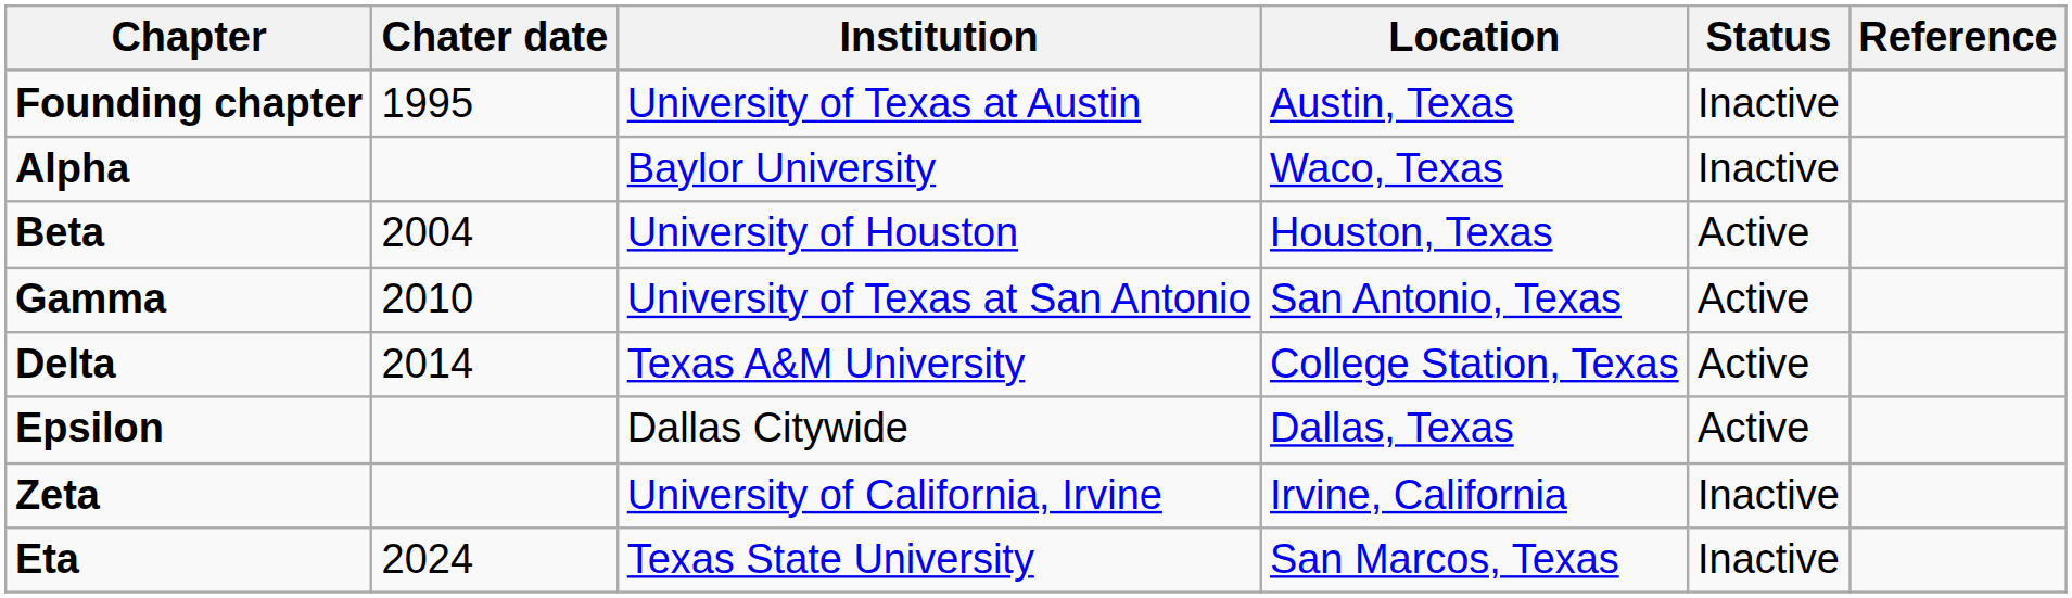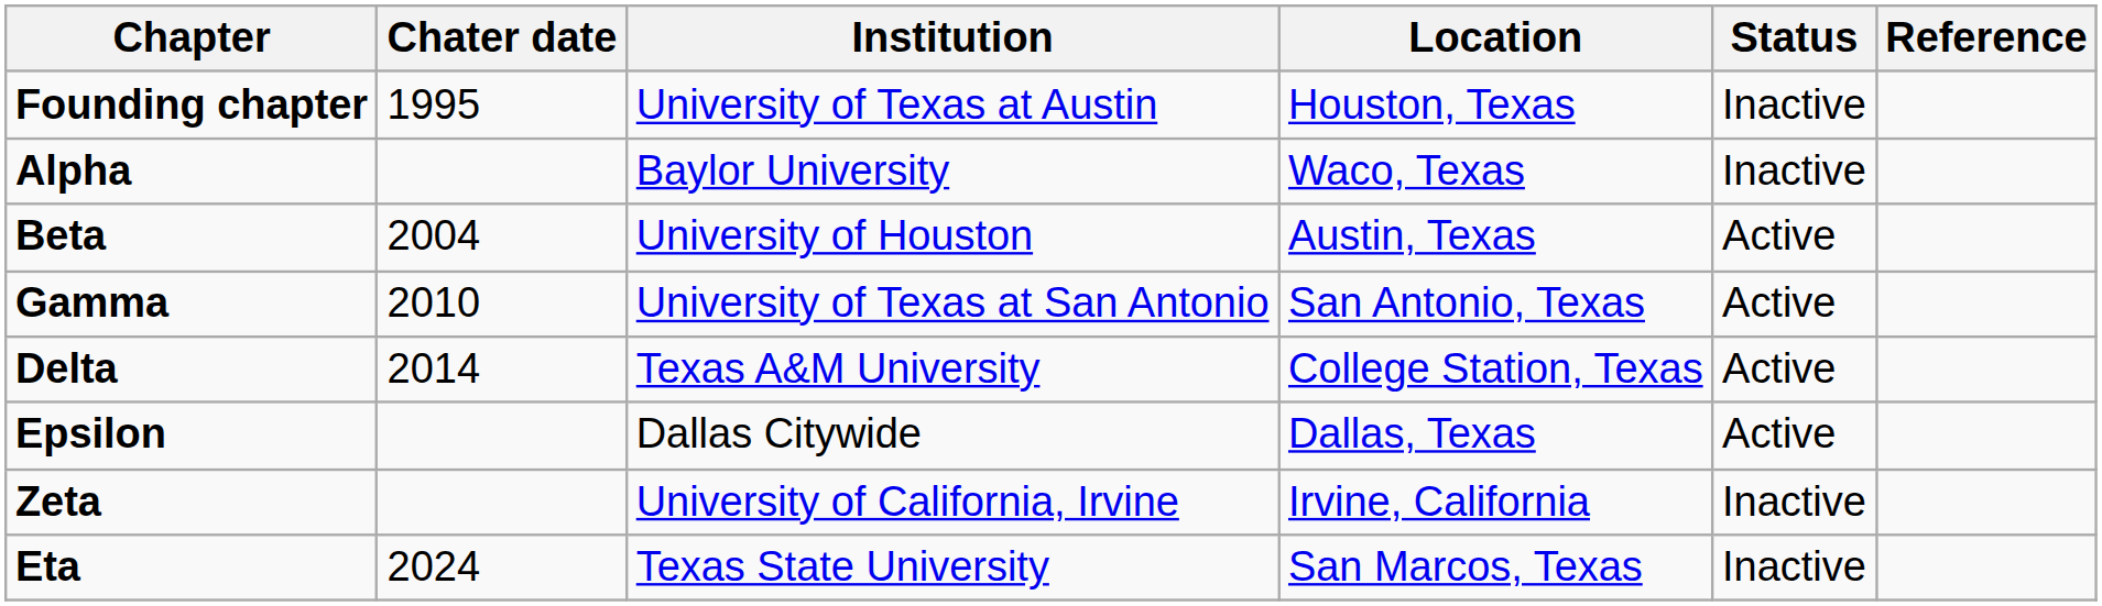Founding chapter | Location: Austin, Texas -> Houston, Texas
Beta | Location: Houston, Texas -> Austin, Texas
